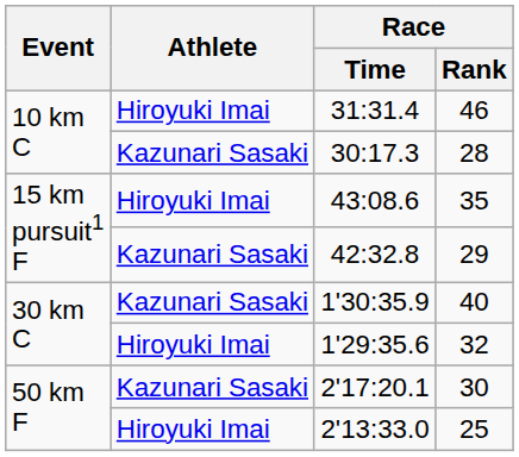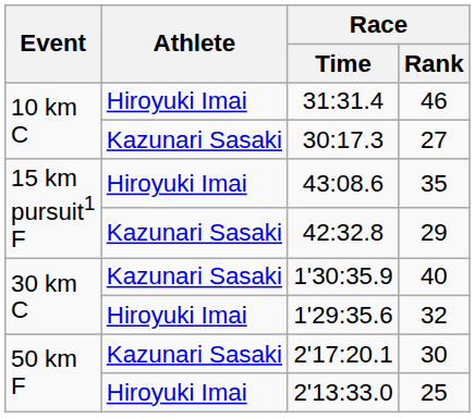30:17.3 | Race / Rank: 28 -> 27
